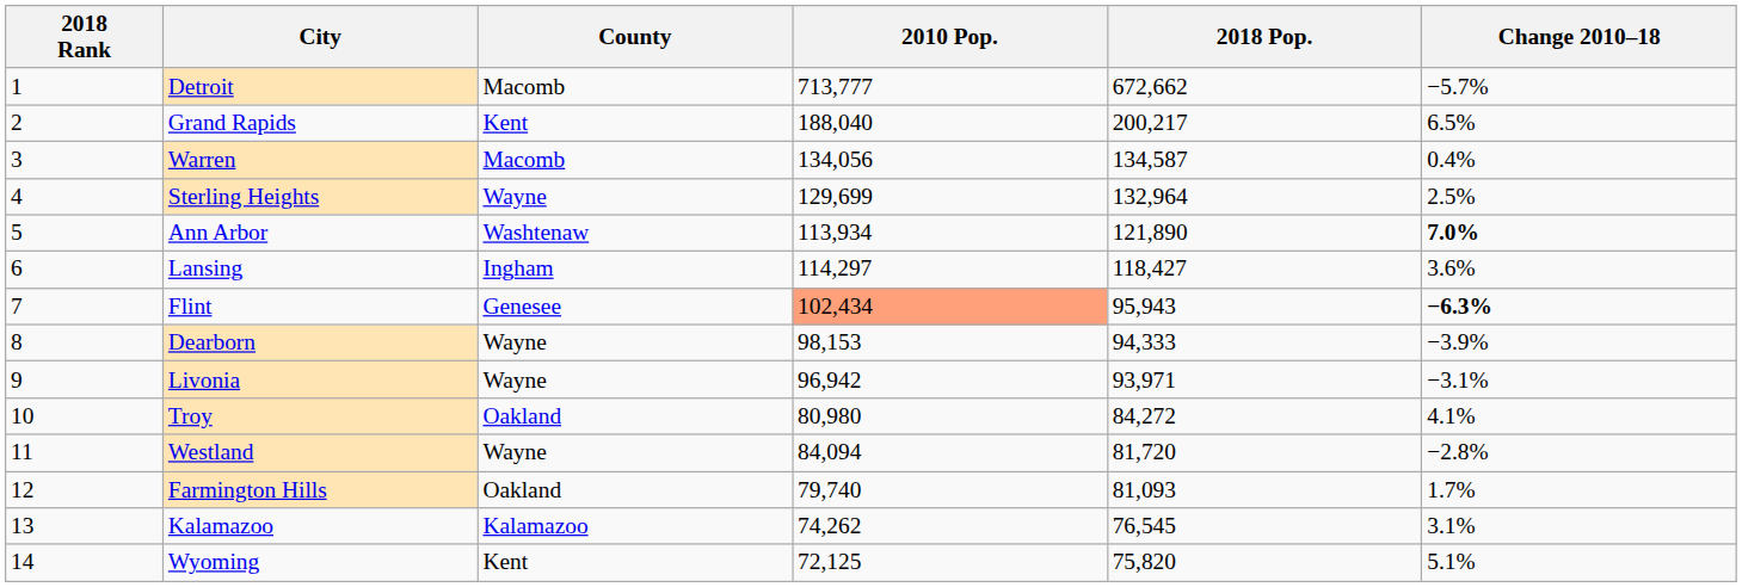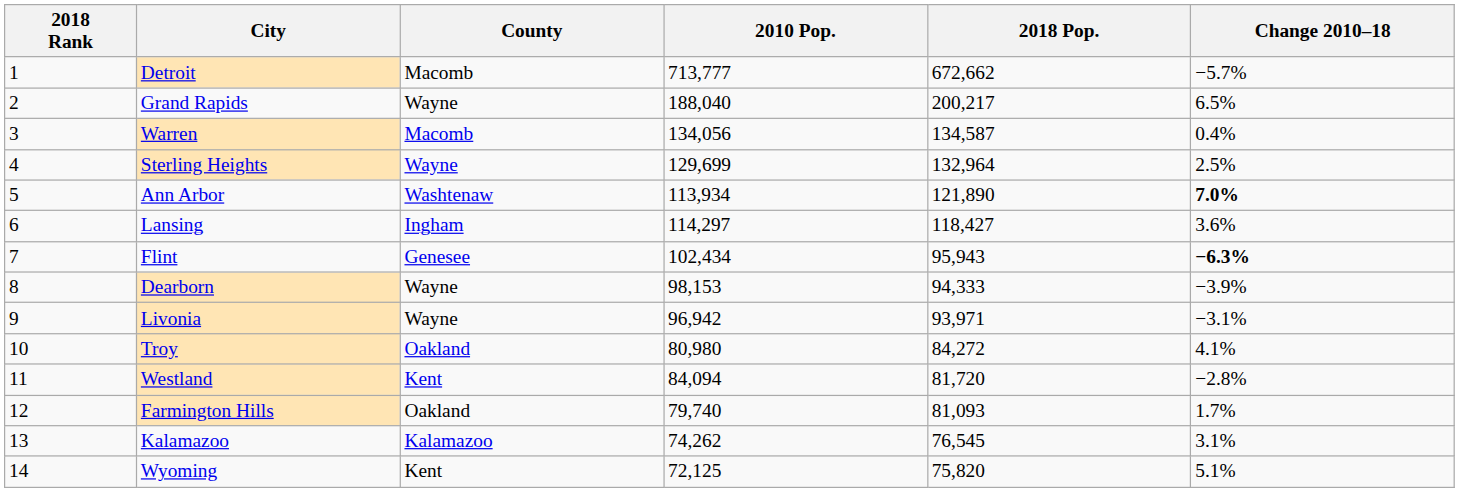Grand Rapids | County: Kent -> Wayne
Flint | 2010 Pop.: lightsalmon background -> no background
Westland | County: Wayne -> Kent
